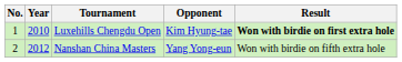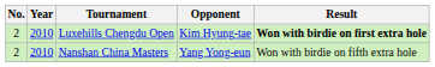Luxehills Chengdu Open | No.: 1 -> 2
Nanshan China Masters | Year: 2012 -> 2010
